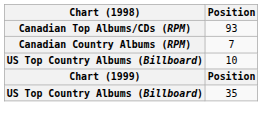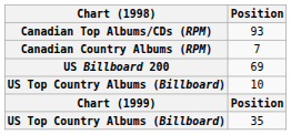+ row: US Billboard 200 | 69
